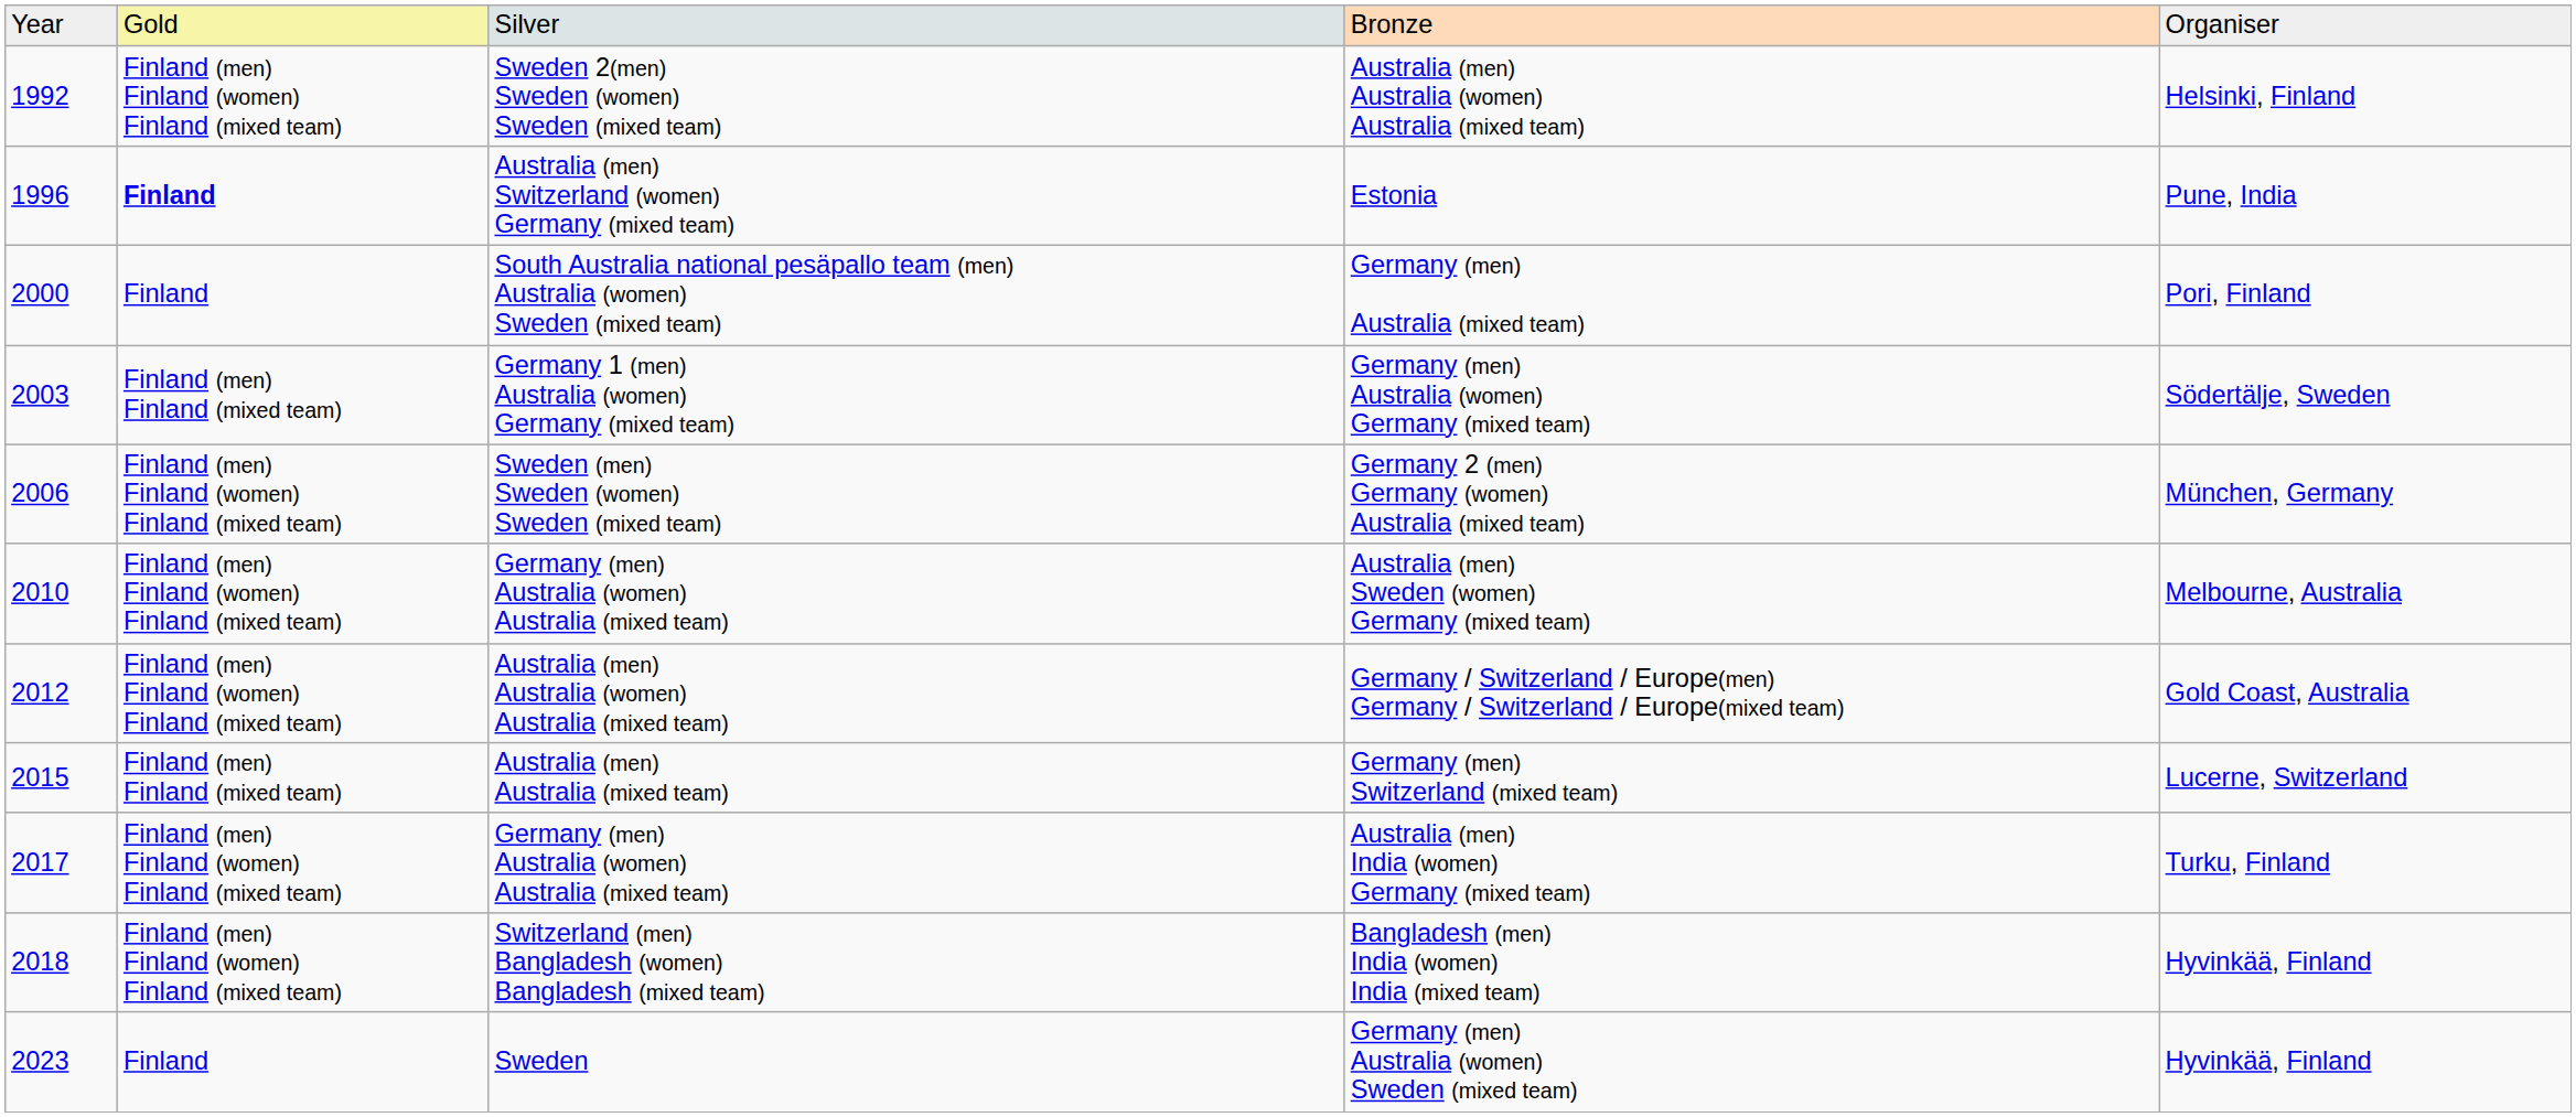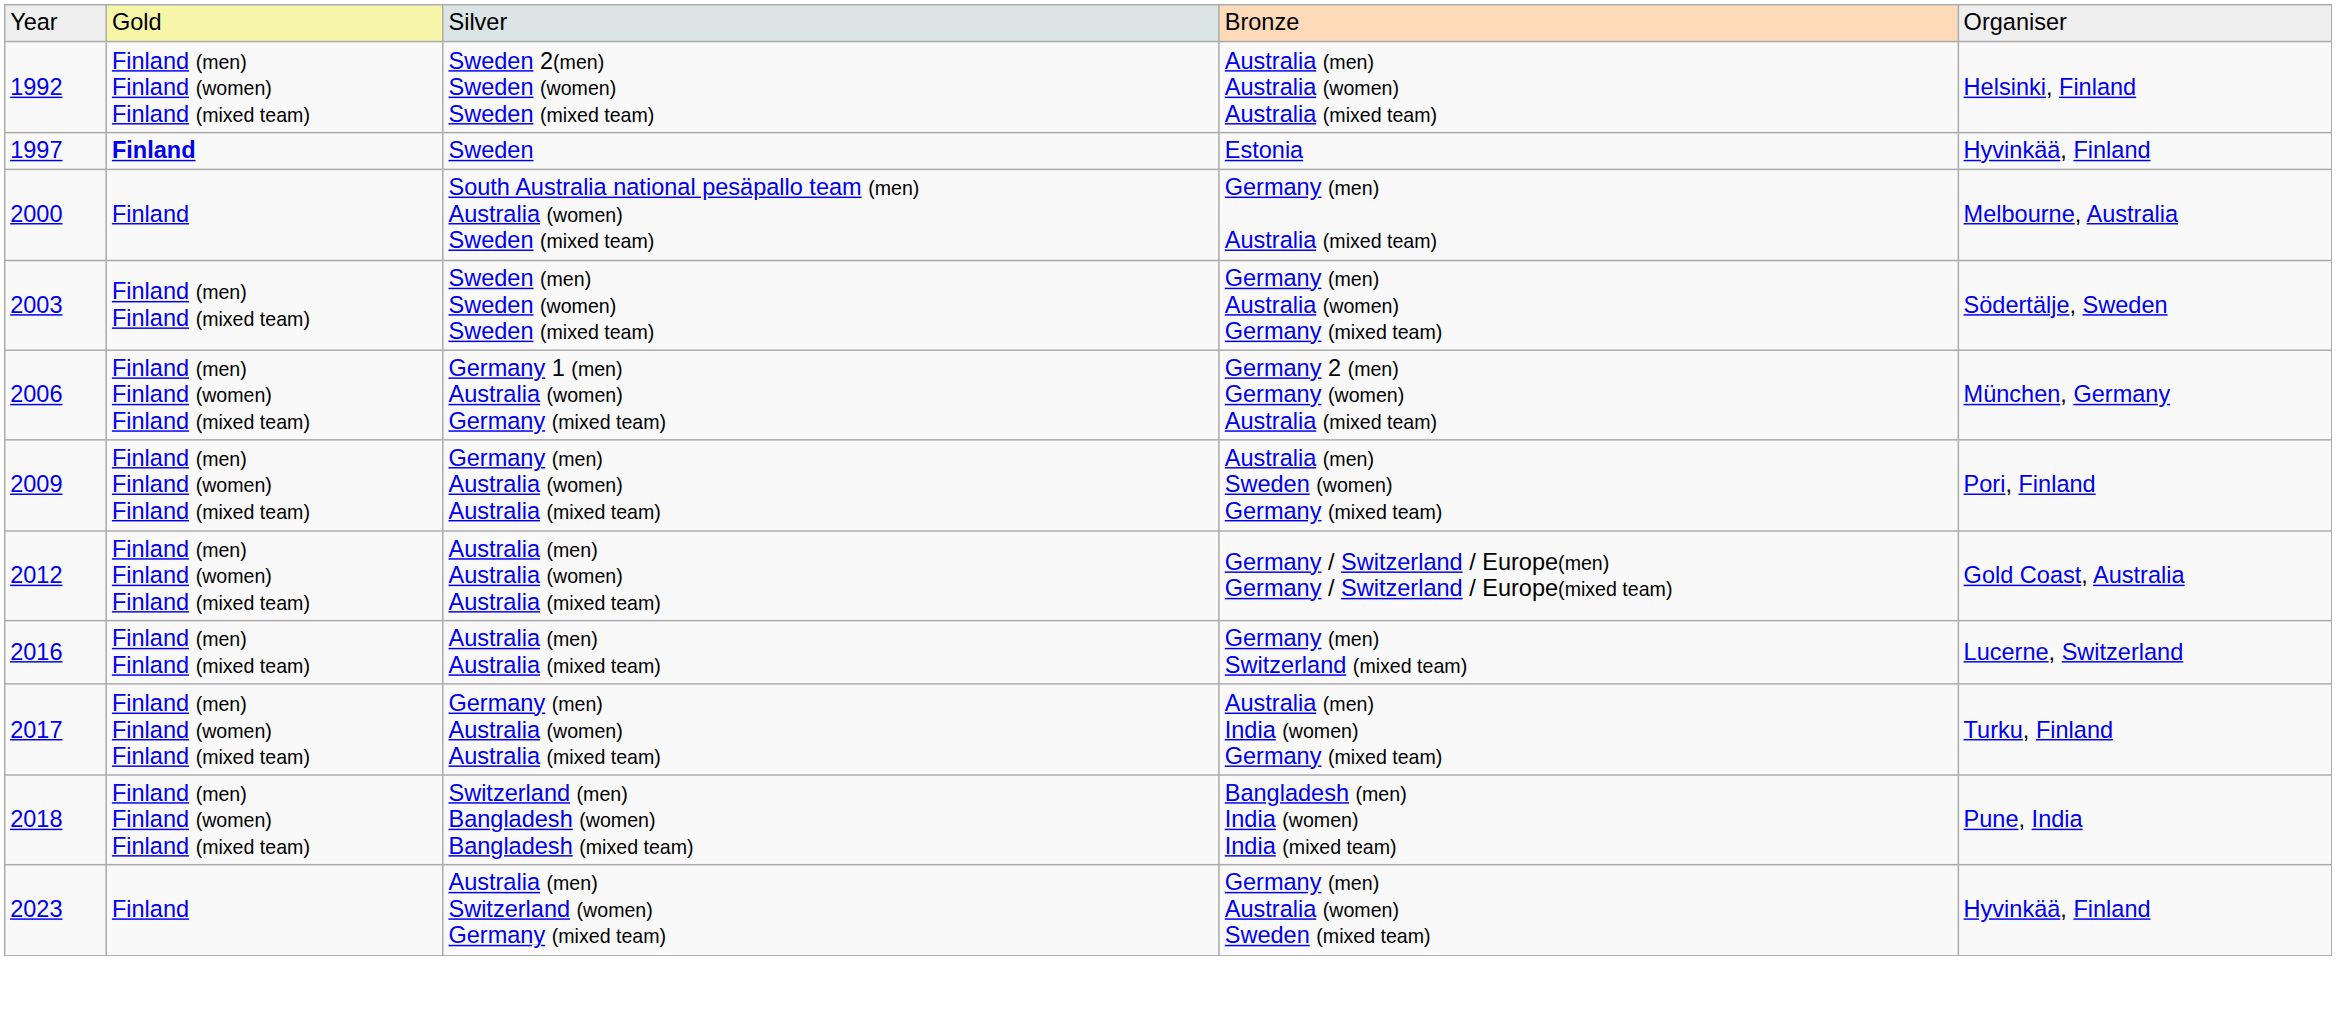Estonia | column 1: 1996 -> 1997
Estonia | column 3: Australia (men) Switzerland (women) Germany (mixed team) -> Sweden
Estonia | column 5: Pune, India -> Hyvinkää, Finland
Germany (men) Australia (mixed team) | column 5: Pori, Finland -> Melbourne, Australia
Germany (men) Australia (women) Germany (mixed team) | column 3: Germany 1 (men) Australia (women) Germany (mixed team) -> Sweden (men) Sweden (women) Sweden (mixed team)
Germany 2 (men) Germany (women) Australia (mixed team) | column 3: Sweden (men) Sweden (women) Sweden (mixed team) -> Germany 1 (men) Australia (women) Germany (mixed team)
Australia (men) Sweden (women) Germany (mixed team) | column 1: 2010 -> 2009
Australia (men) Sweden (women) Germany (mixed team) | column 5: Melbourne, Australia -> Pori, Finland
Germany (men) Switzerland (mixed team) | column 1: 2015 -> 2016
Bangladesh (men) India (women) India (mixed team) | column 5: Hyvinkää, Finland -> Pune, India
Germany (men) Australia (women) Sweden (mixed team) | column 3: Sweden -> Australia (men) Switzerland (women) Germany (mixed team)
